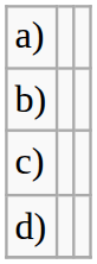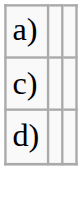- row: b)
